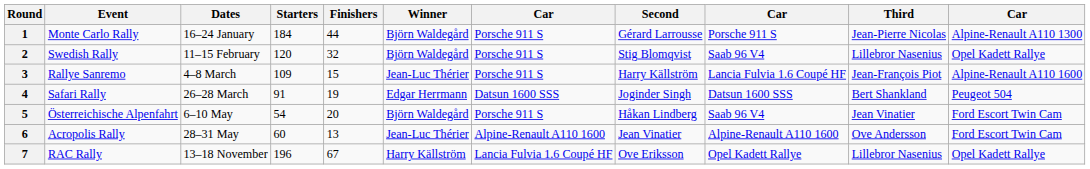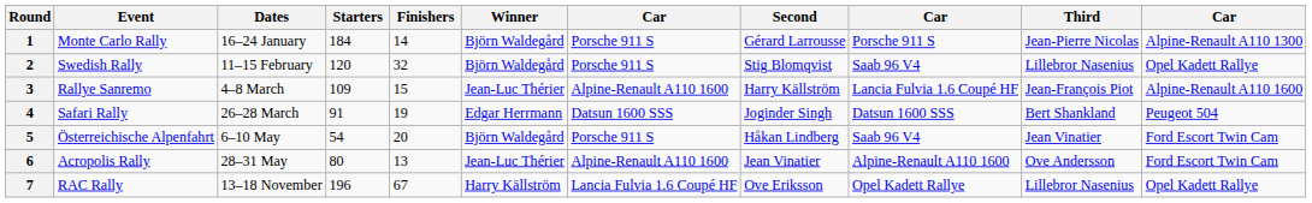1 | Finishers: 44 -> 14
3 | column 7: Porsche 911 S -> Alpine-Renault A110 1600
6 | Starters: 60 -> 80
